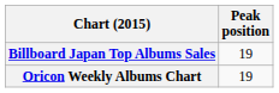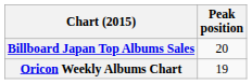Billboard Japan Top Albums Sales | Peak position: 19 -> 20
